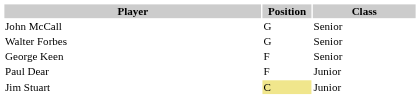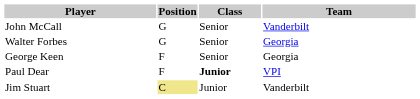+ column: Team | Vanderbilt | Georgia | Georgia | VPI | Vanderbilt
Paul Dear | Class: normal -> bold
